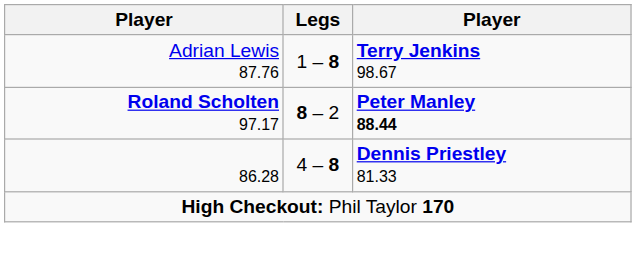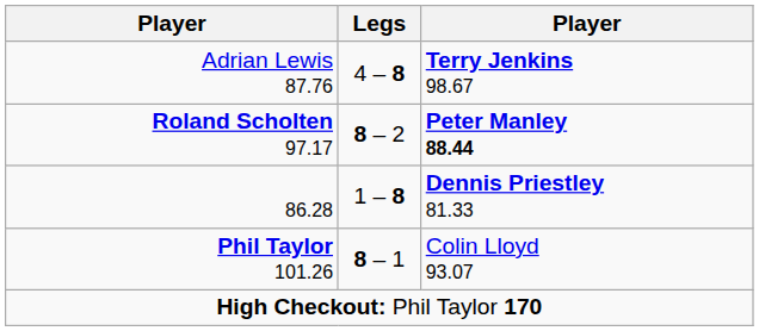Adrian Lewis 87.76 | Legs: 1 – 8 -> 4 – 8
86.28 | Legs: 4 – 8 -> 1 – 8
+ row: Phil Taylor 101.26 | 8 – 1 | Colin Lloyd 93.07
